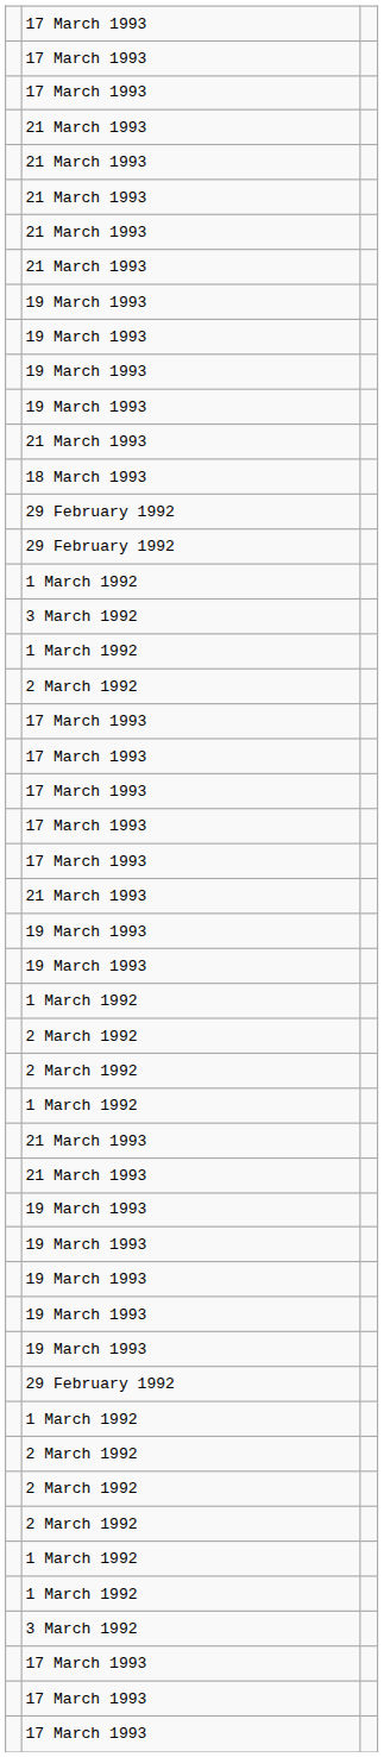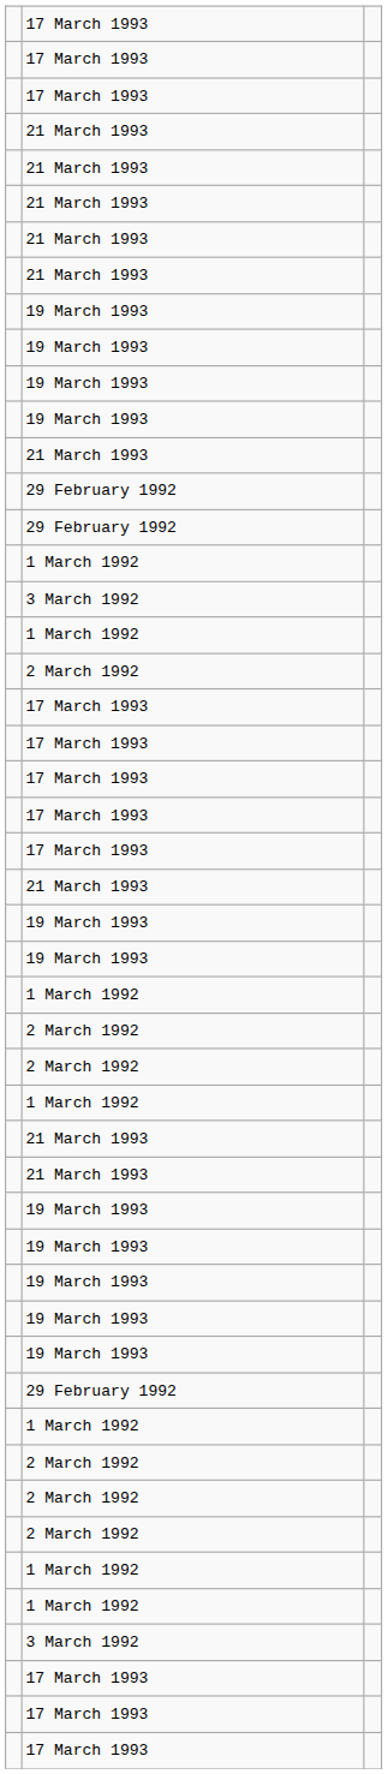- row: 18 March 1993
